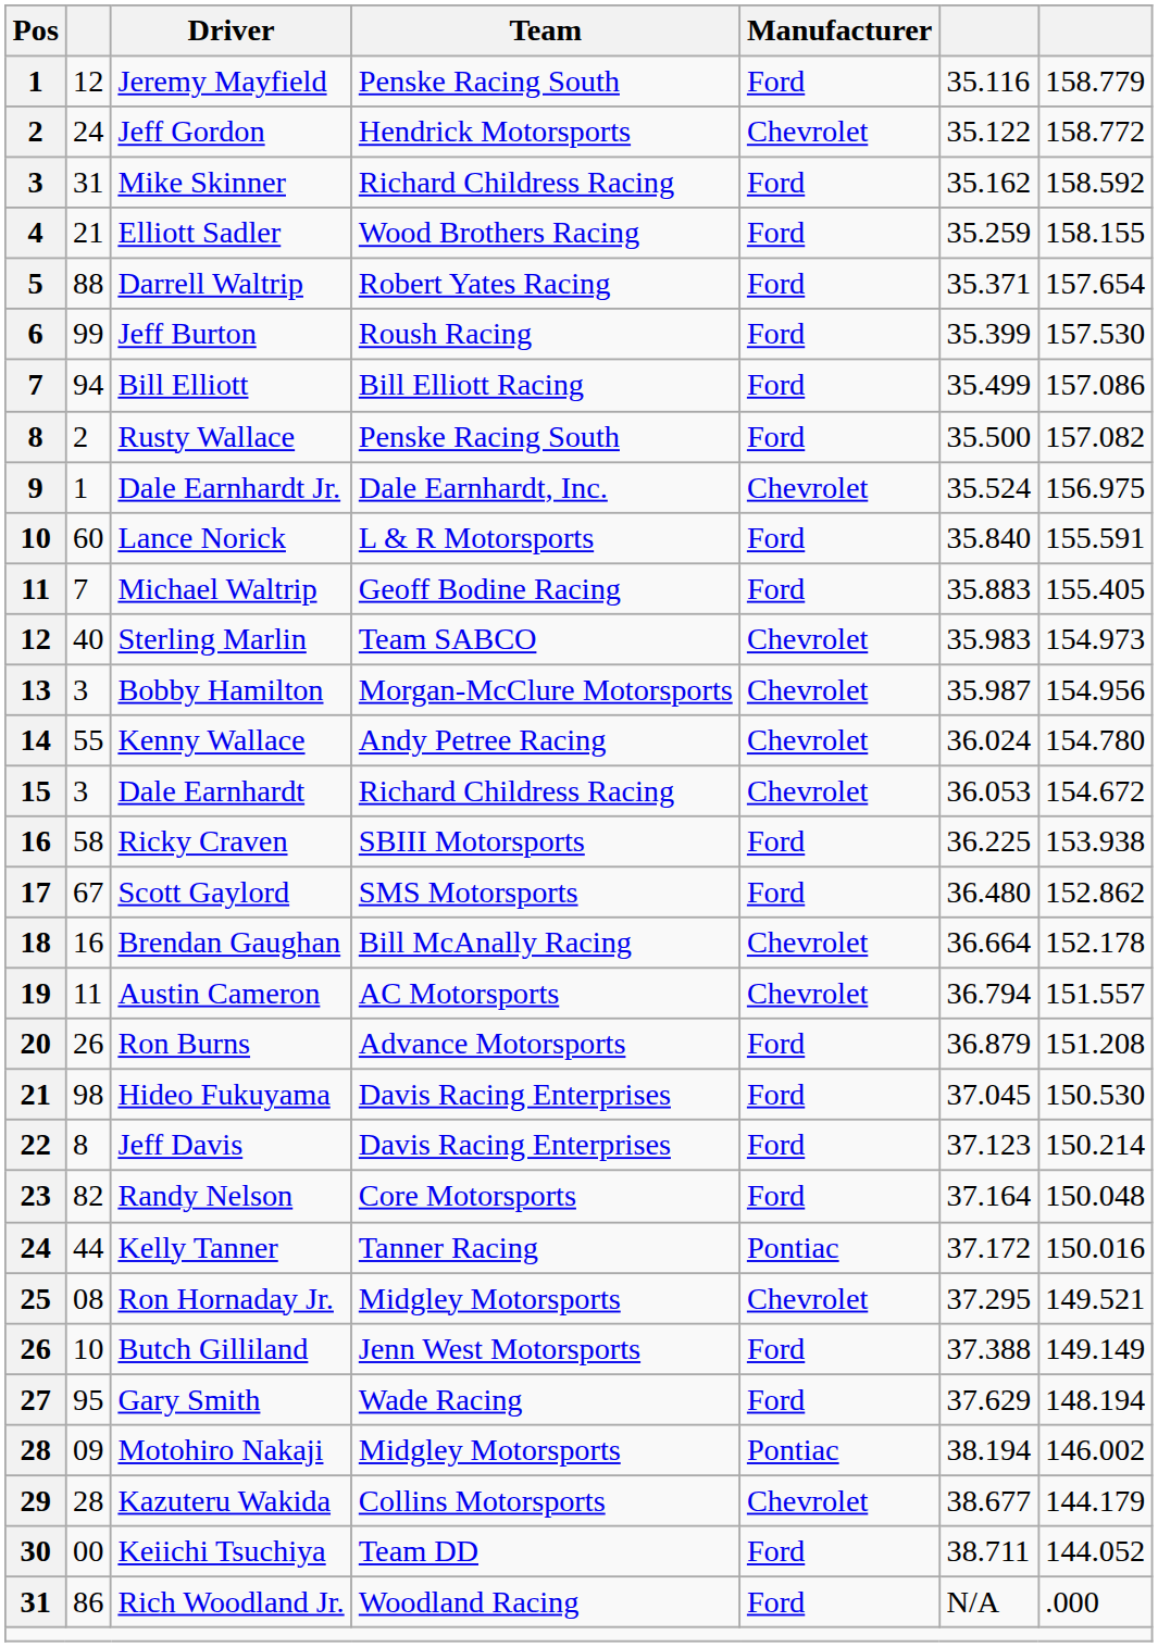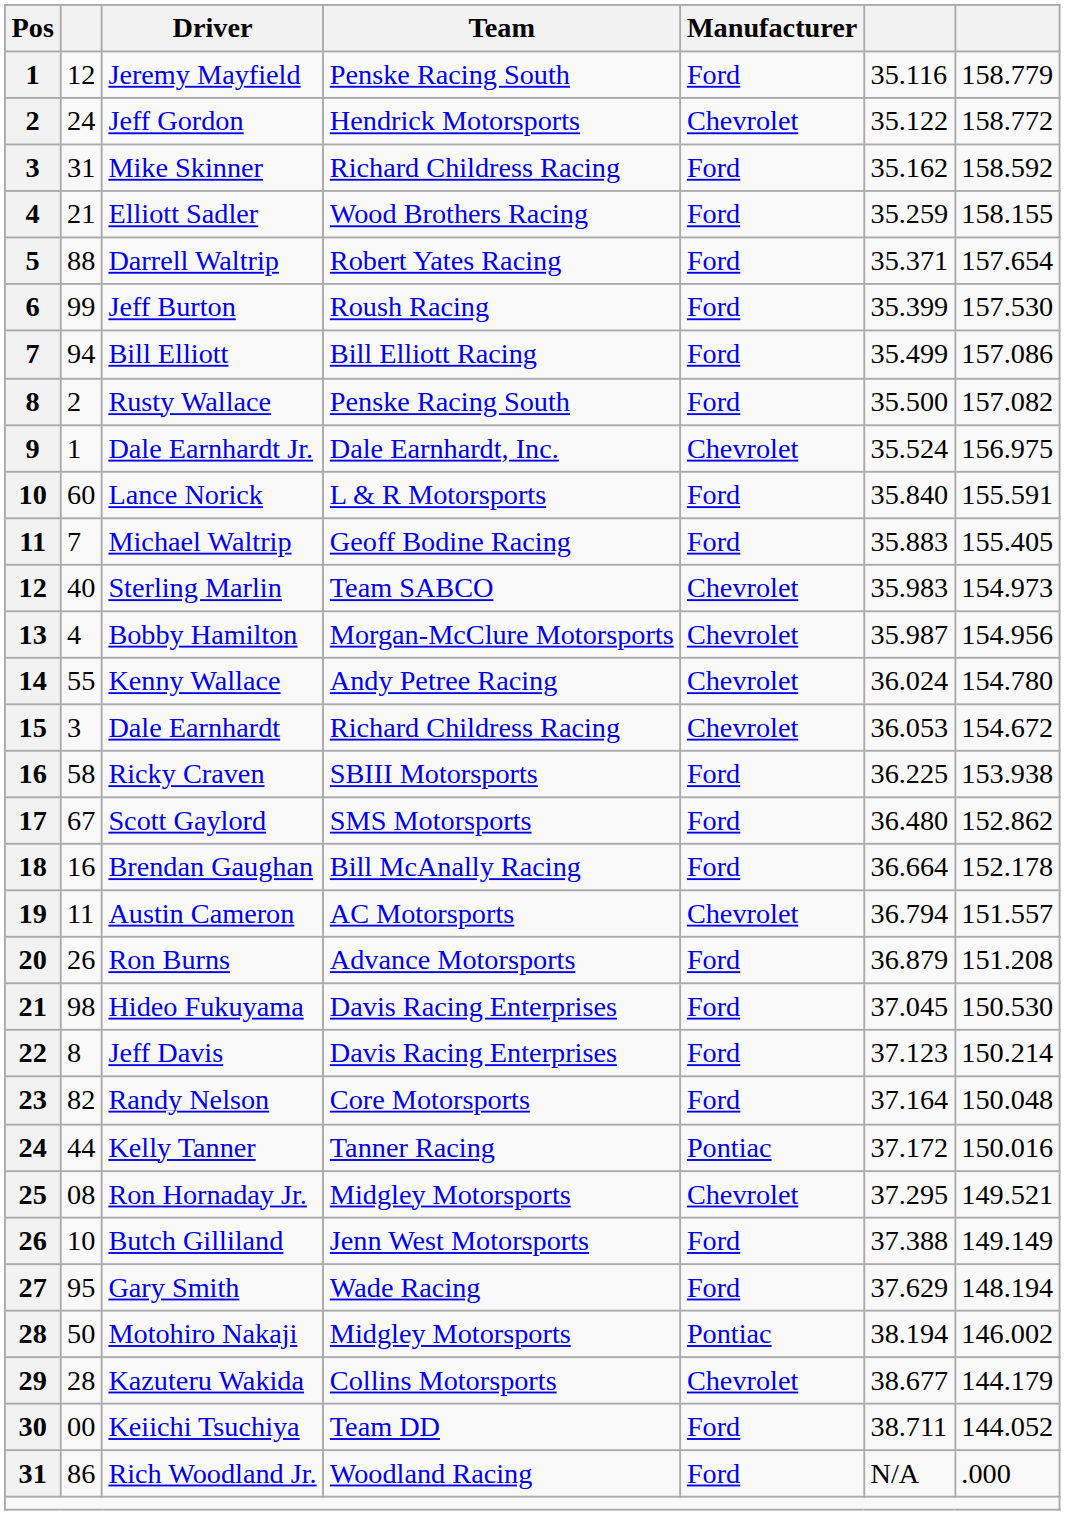Bobby Hamilton | column 2: 3 -> 4
Brendan Gaughan | Manufacturer: Chevrolet -> Ford
Motohiro Nakaji | column 2: 09 -> 50
